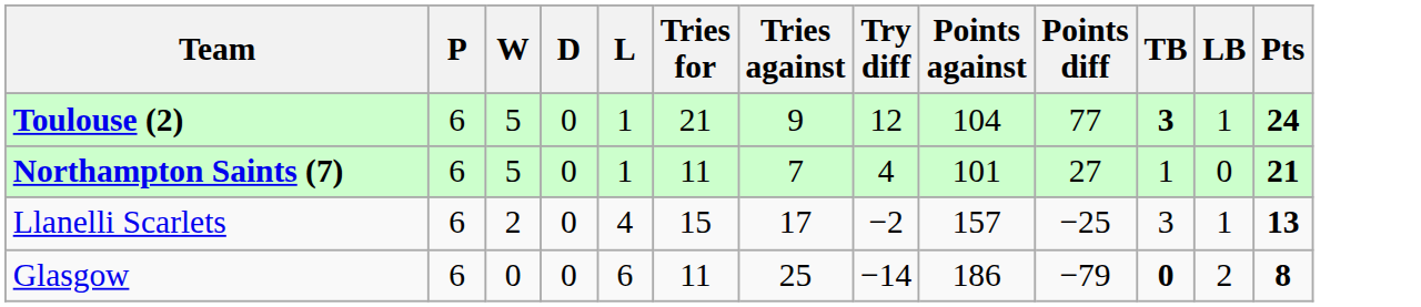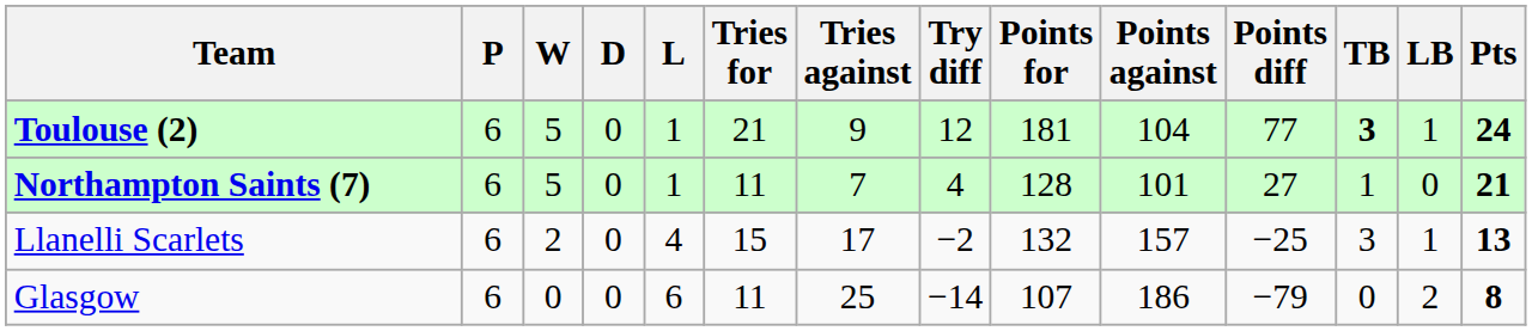+ column: Points for | 181 | 128 | 132 | 107
Glasgow | TB: bold -> normal
